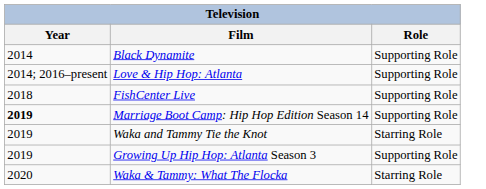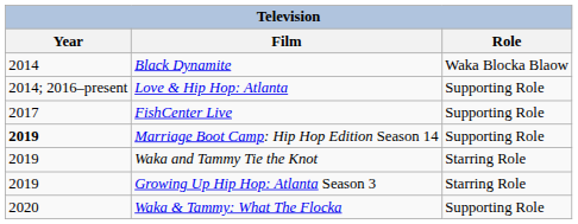Black Dynamite | Role: Supporting Role -> Waka Blocka Blaow
FishCenter Live | Year: 2018 -> 2017
Growing Up Hip Hop: Atlanta Season 3 | Role: Supporting Role -> Starring Role
Waka & Tammy: What The Flocka | Role: Starring Role -> Supporting Role
